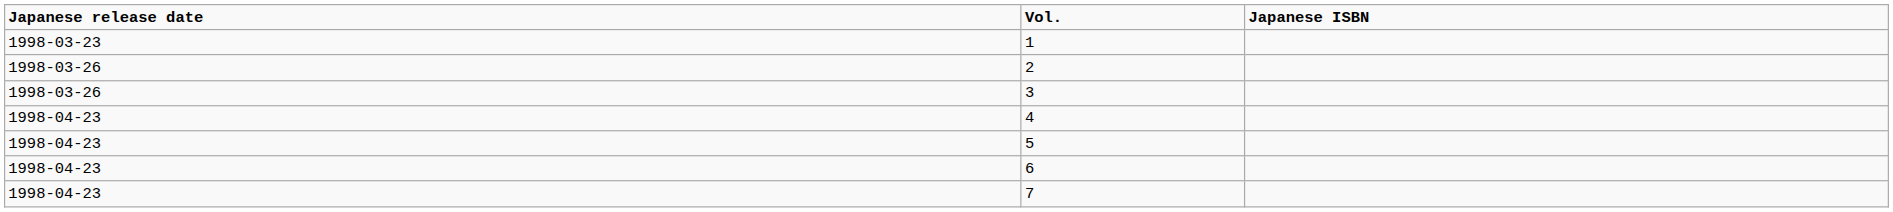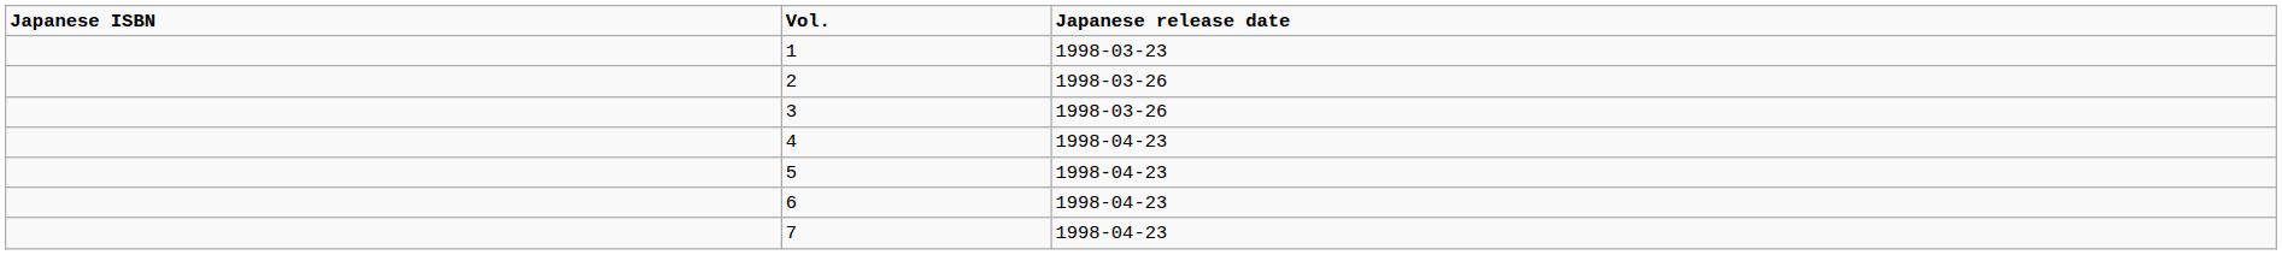columns swapped: Japanese release date <-> Japanese ISBN
